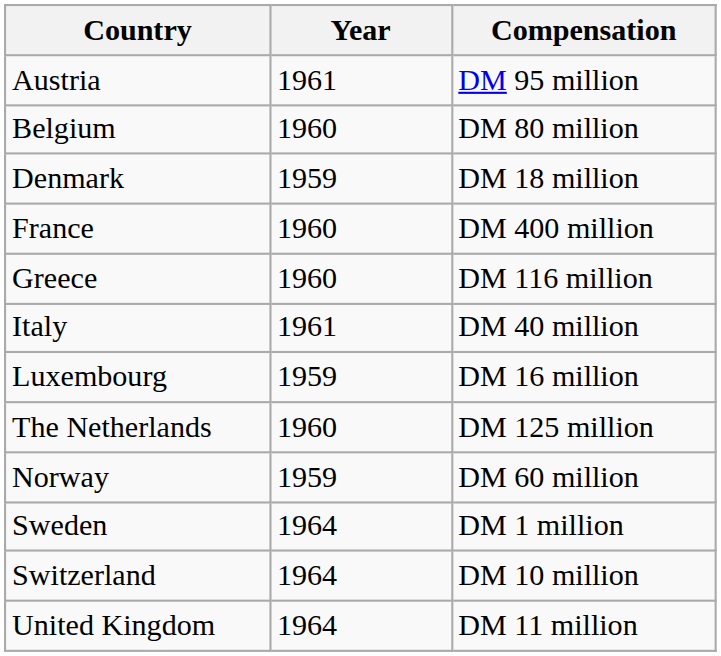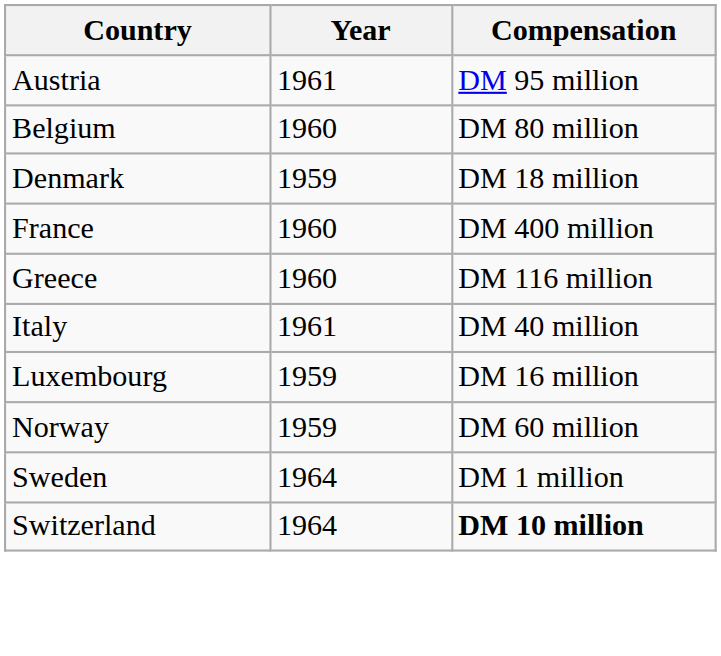- row: The Netherlands | 1960 | DM 125 million
Switzerland | Compensation: normal -> bold
- row: United Kingdom | 1964 | DM 11 million
